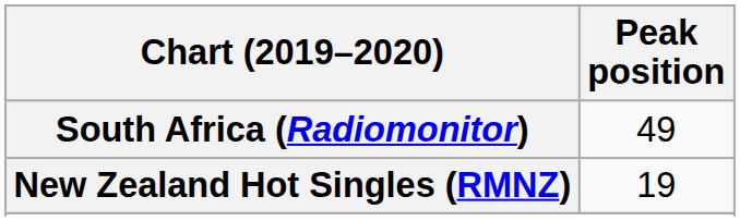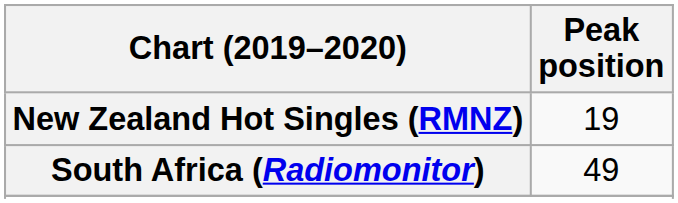rows swapped: New Zealand Hot Singles (RMNZ) <-> South Africa (Radiomonitor)
